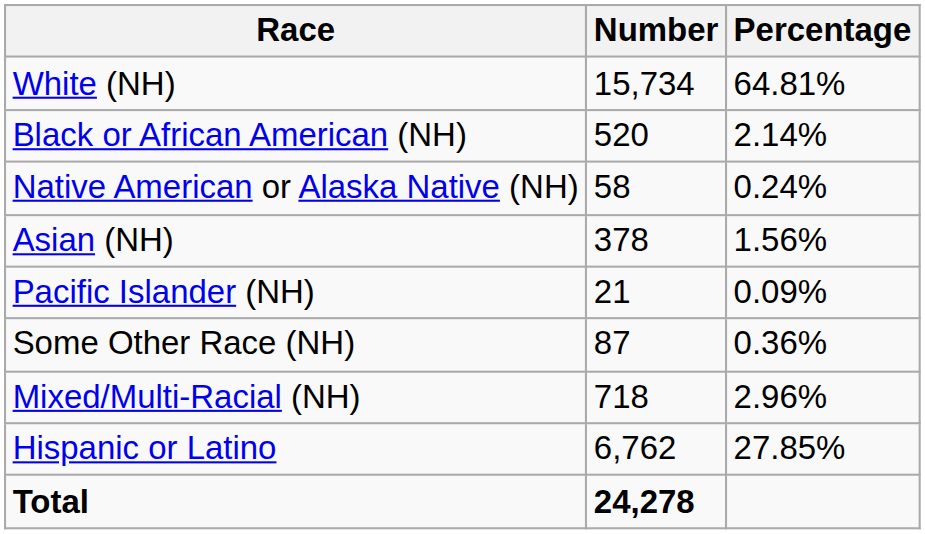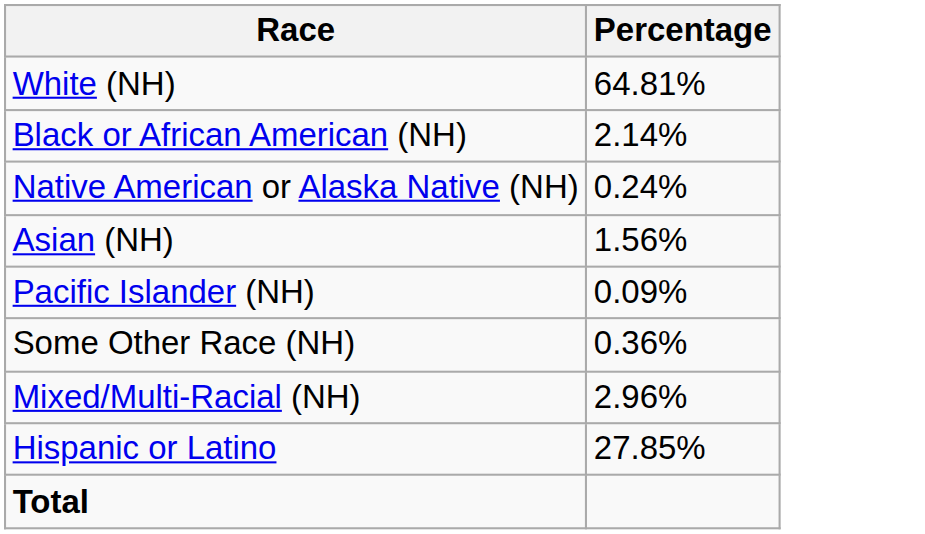- column: Number | 15,734 | 520 | 58 | 378 | 21 | 87 | 718 | 6,762 | 24,278
